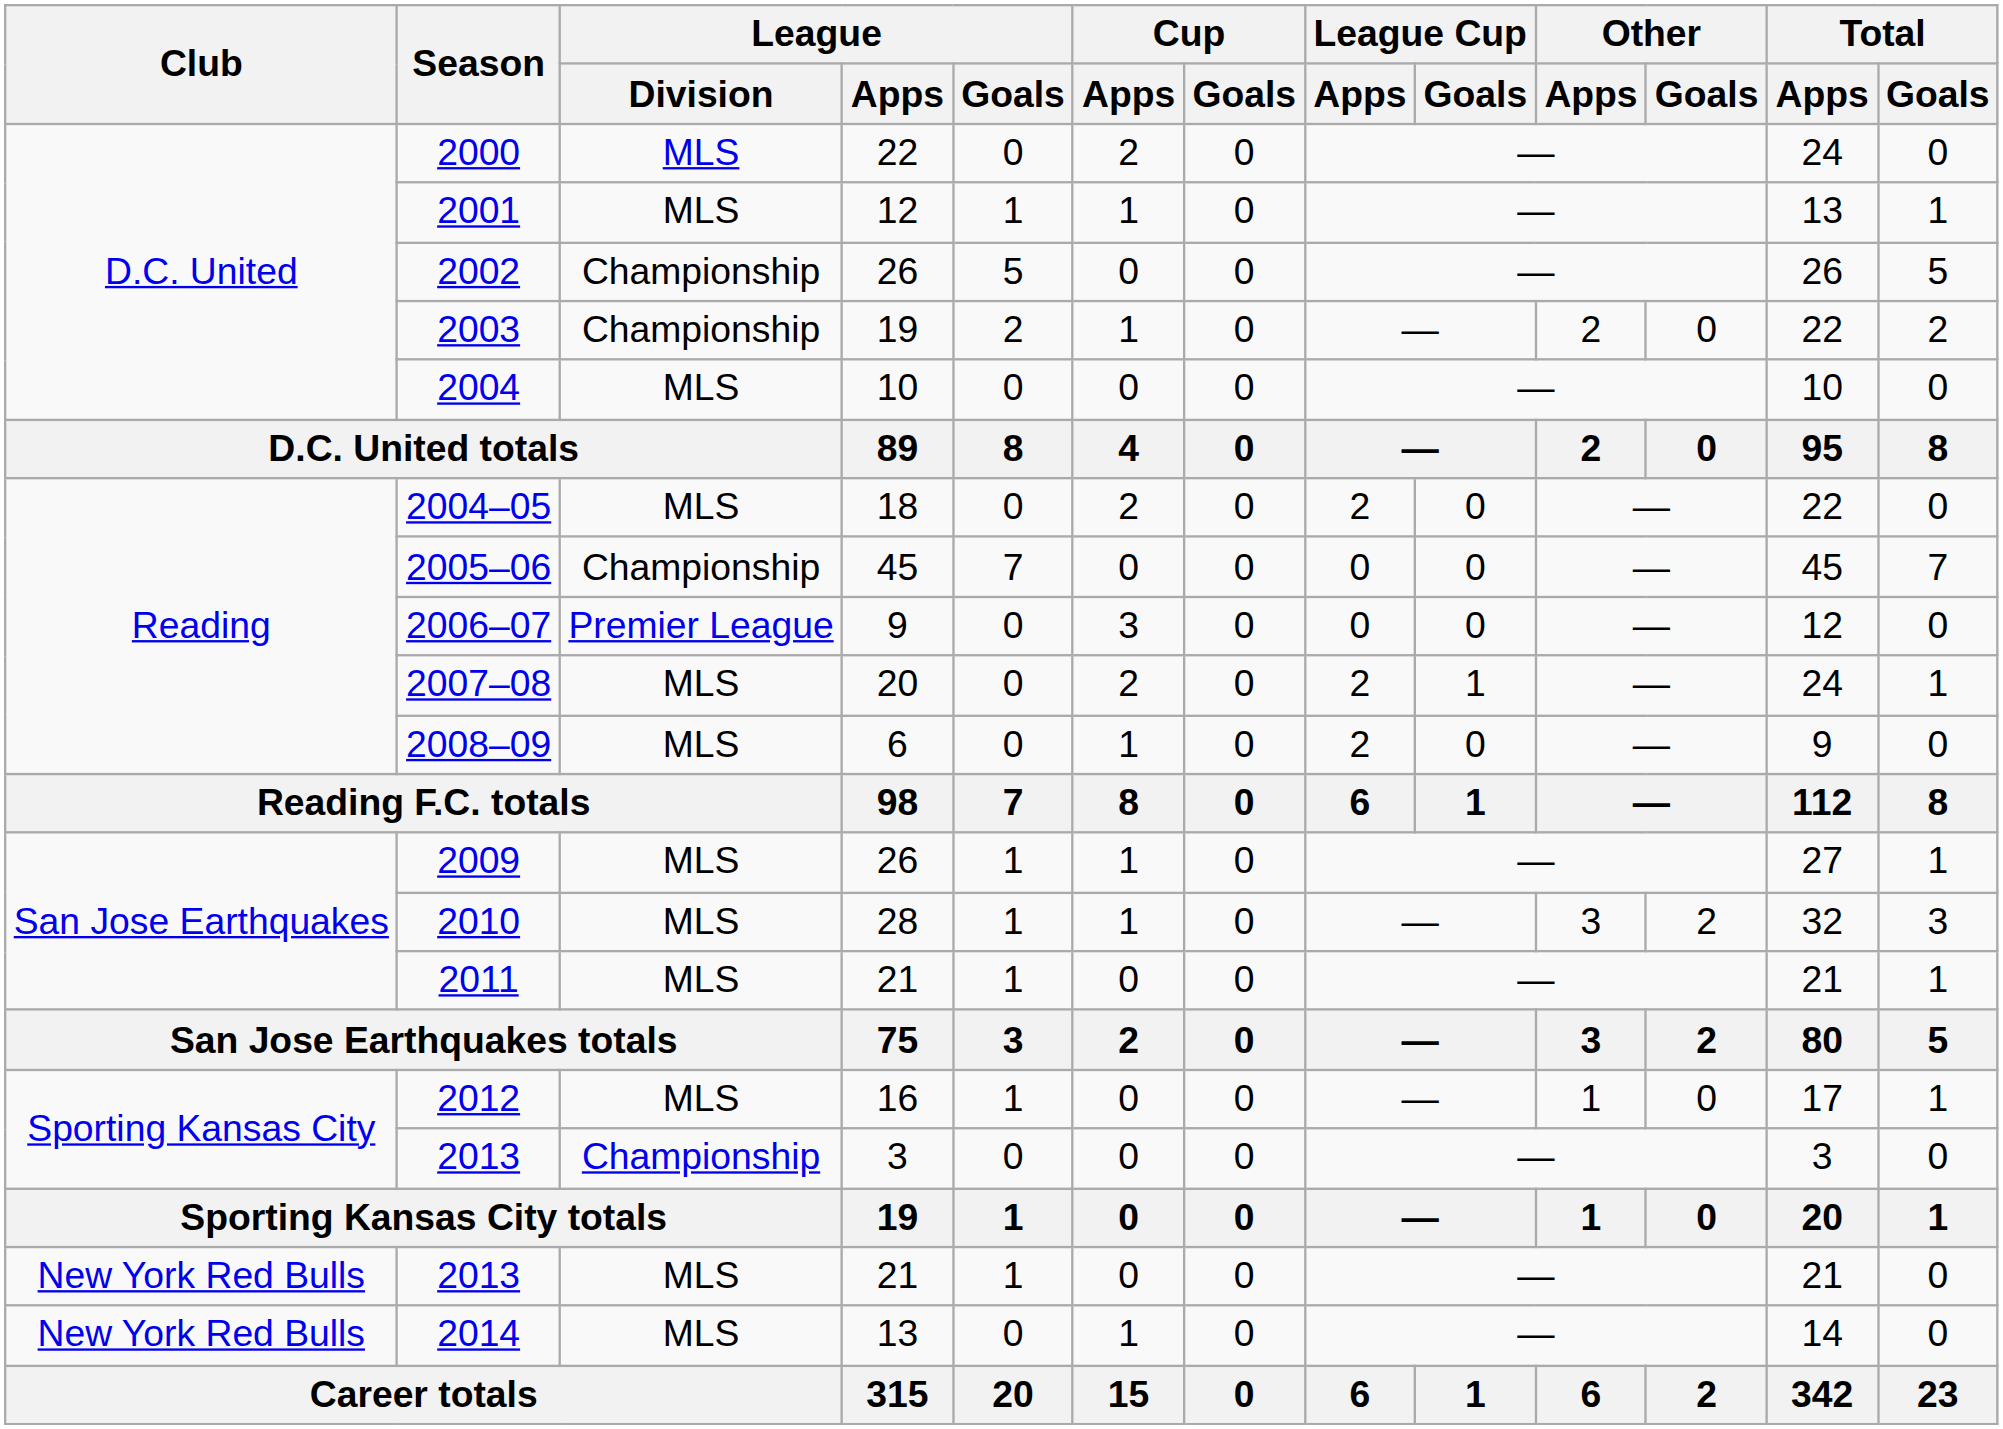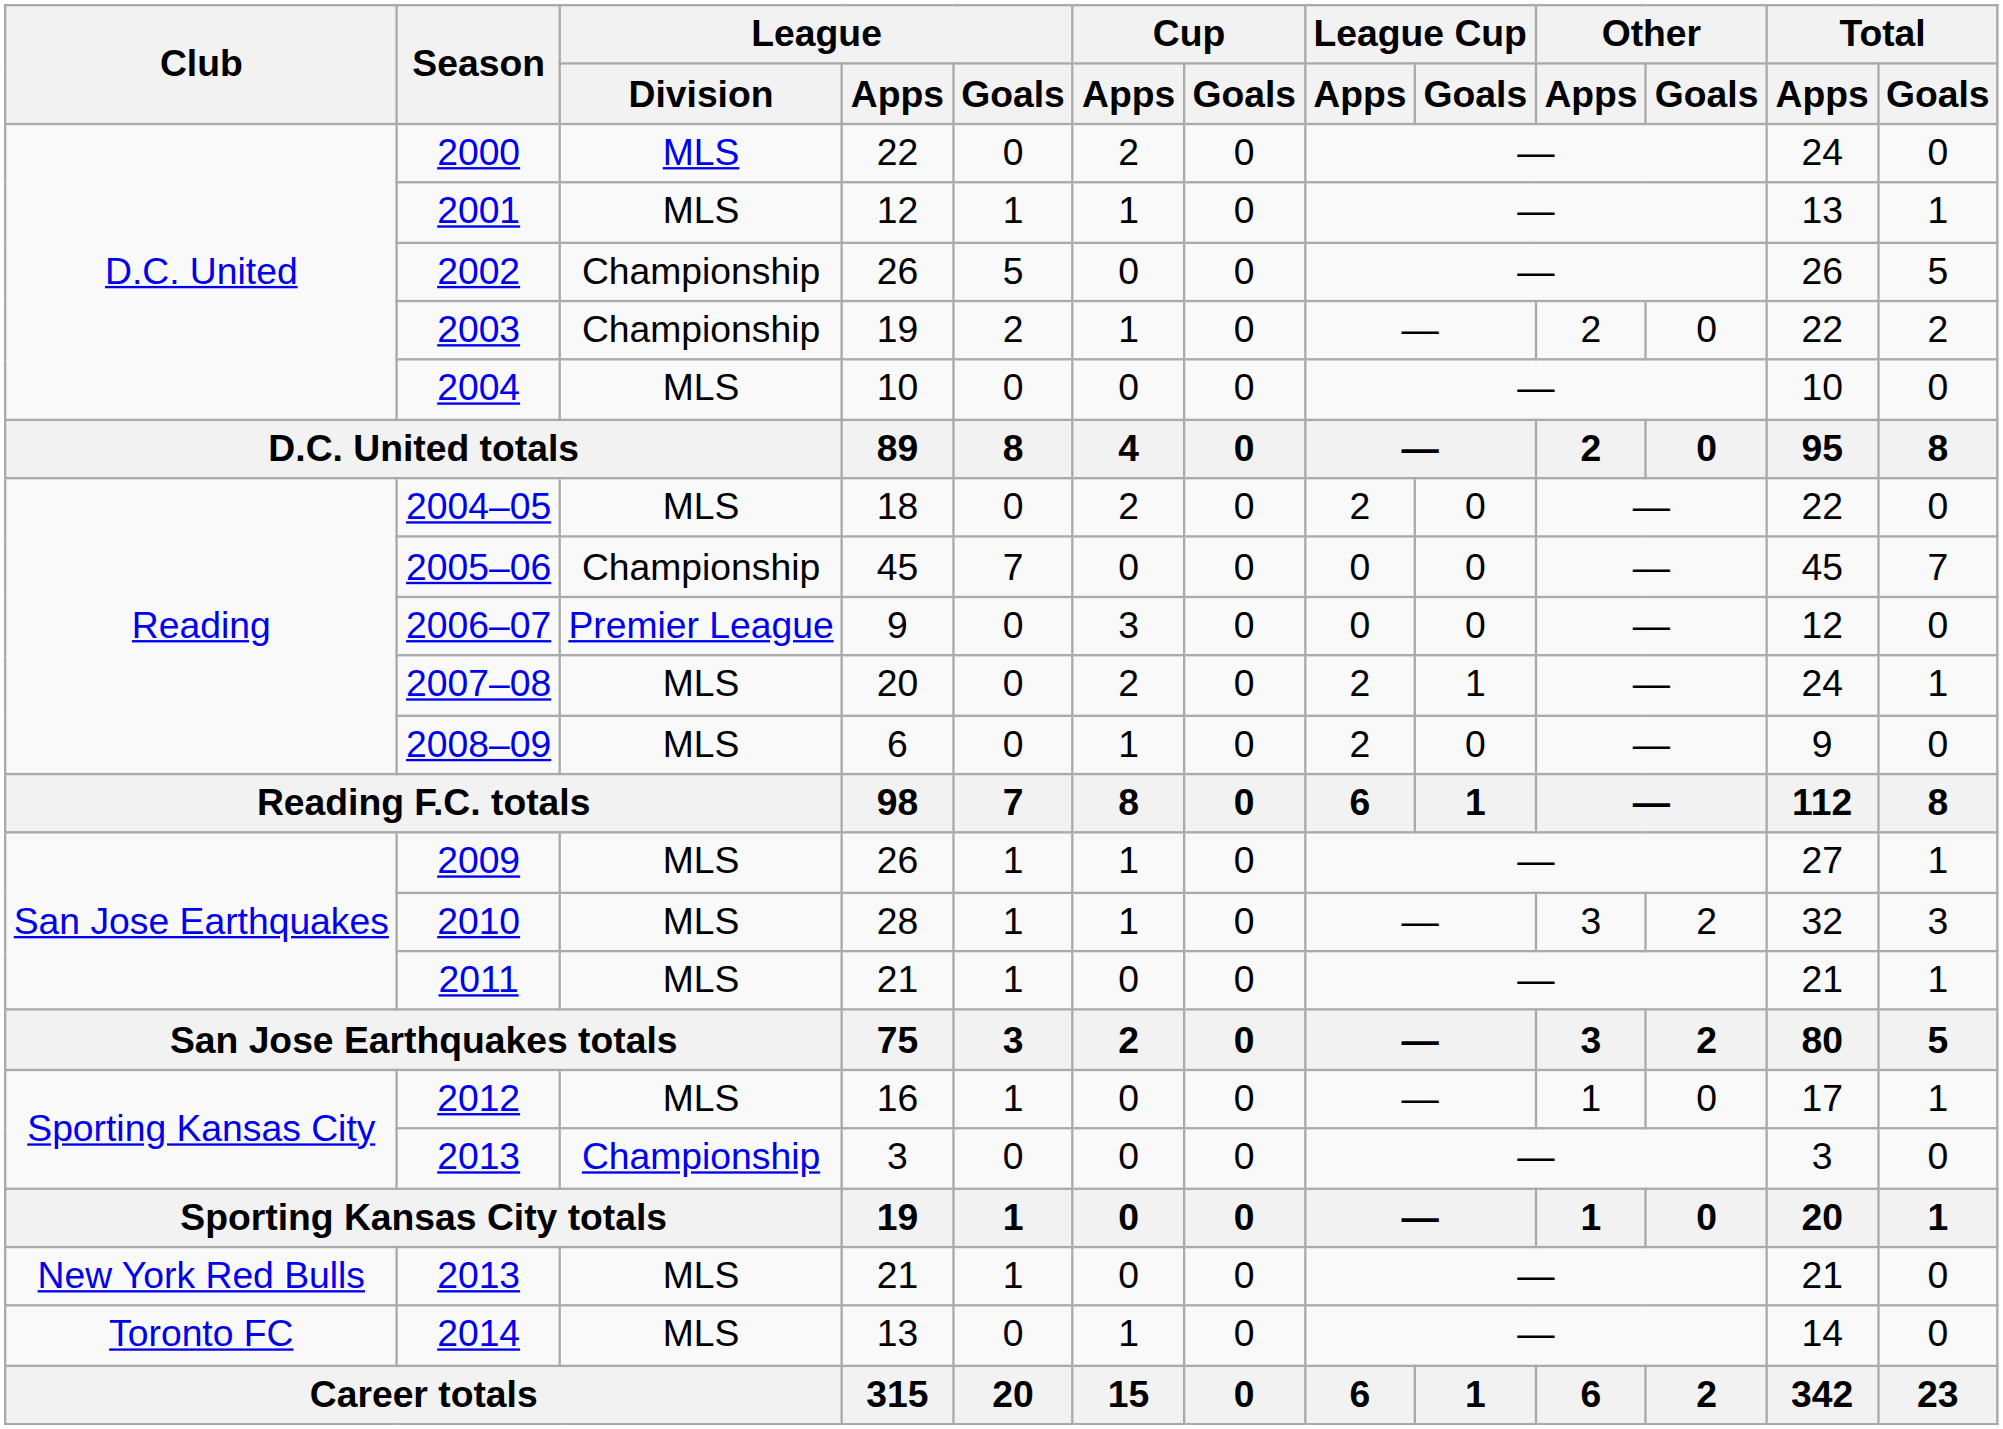2014 | Club: New York Red Bulls -> Toronto FC
